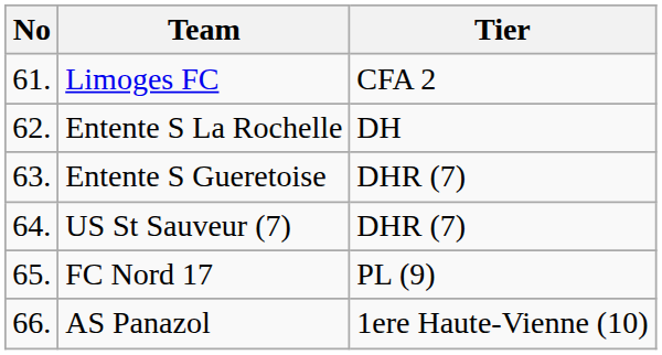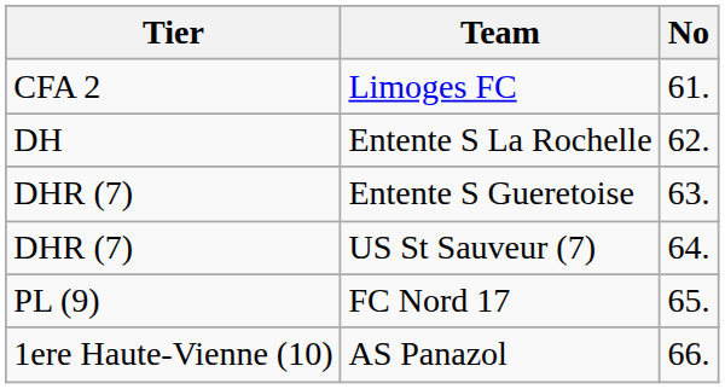columns swapped: No <-> Tier
